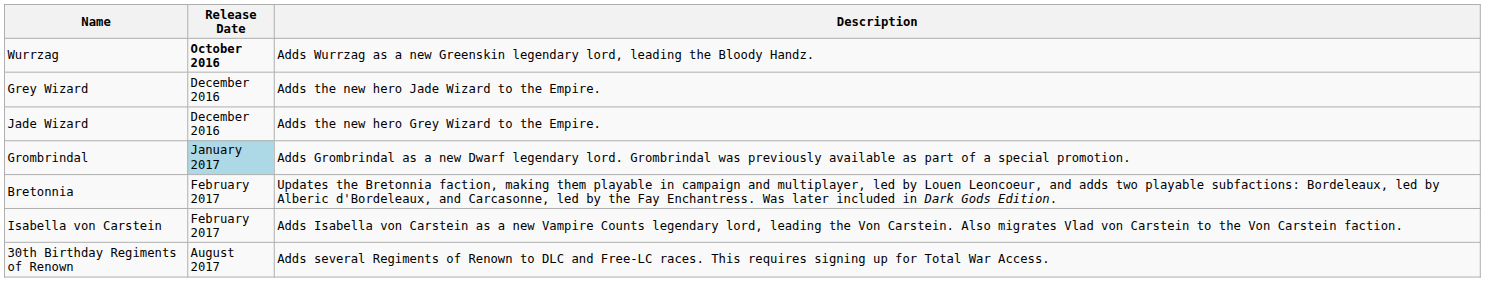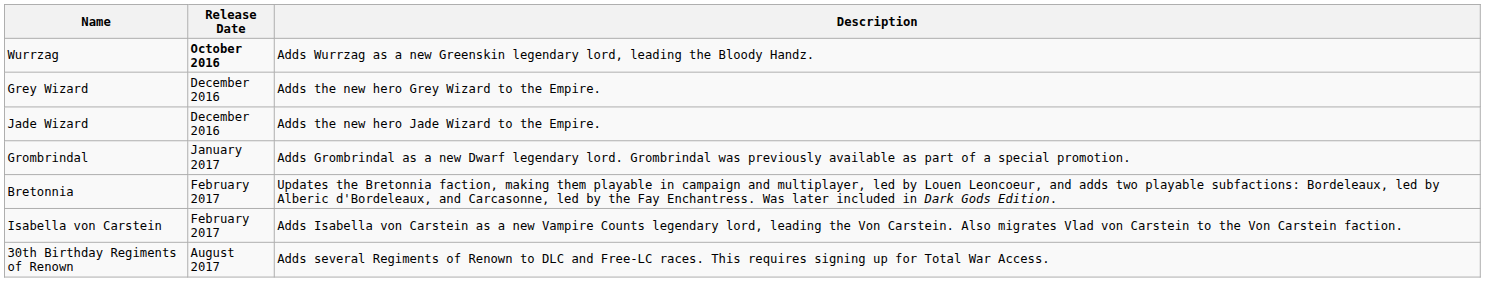Grey Wizard | Description: Adds the new hero Jade Wizard to the Empire. -> Adds the new hero Grey Wizard to the Empire.
Jade Wizard | Description: Adds the new hero Grey Wizard to the Empire. -> Adds the new hero Jade Wizard to the Empire.
Grombrindal | Release Date: lightblue background -> no background
